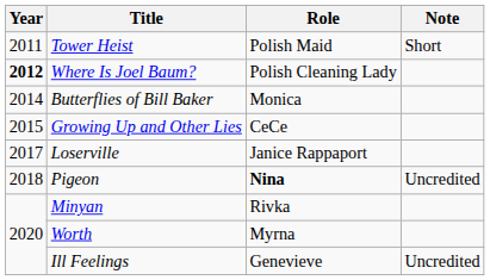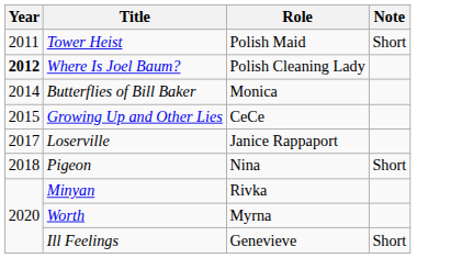Pigeon | Role: bold -> normal
Pigeon | Note: Uncredited -> Short
Ill Feelings | Note: Uncredited -> Short
